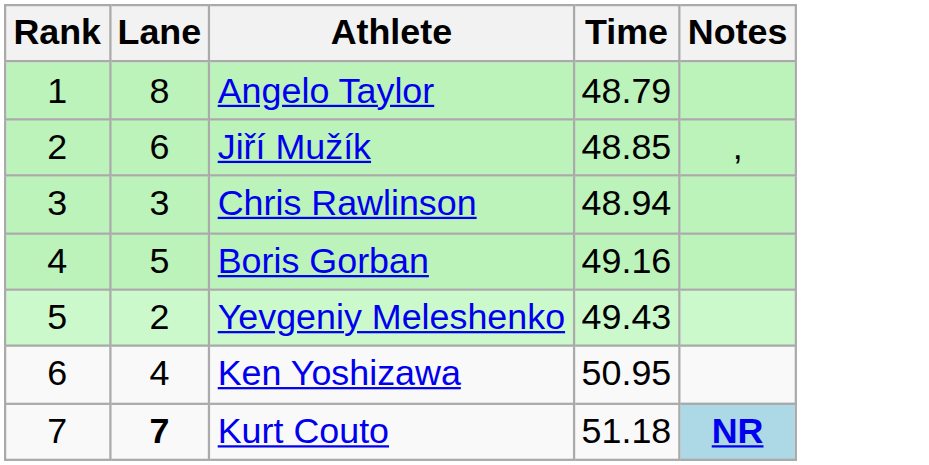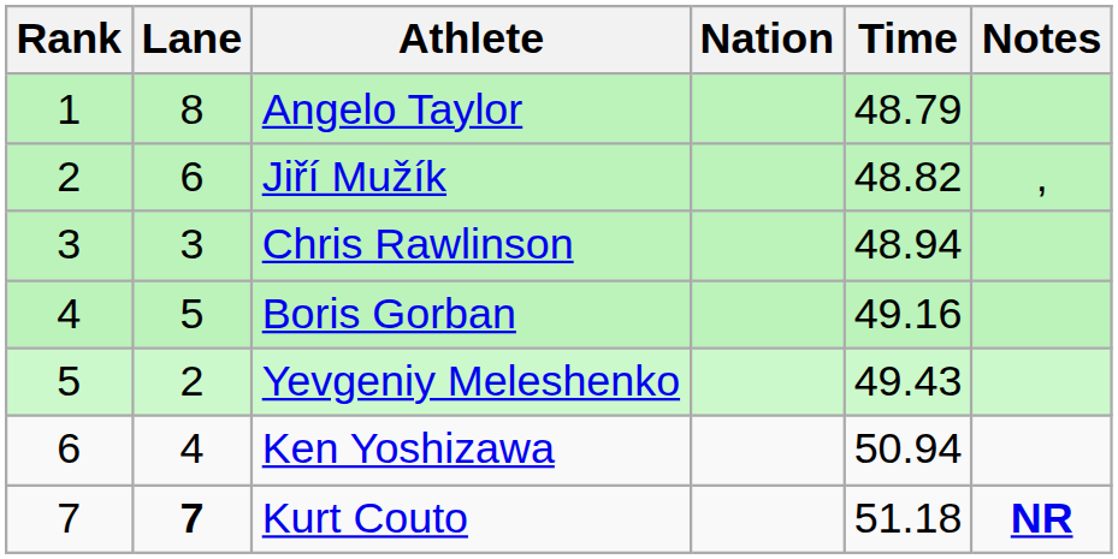+ column: Nation
Jiří Mužík | Time: 48.85 -> 48.82
Ken Yoshizawa | Time: 50.95 -> 50.94
Kurt Couto | Notes: lightblue background -> no background
